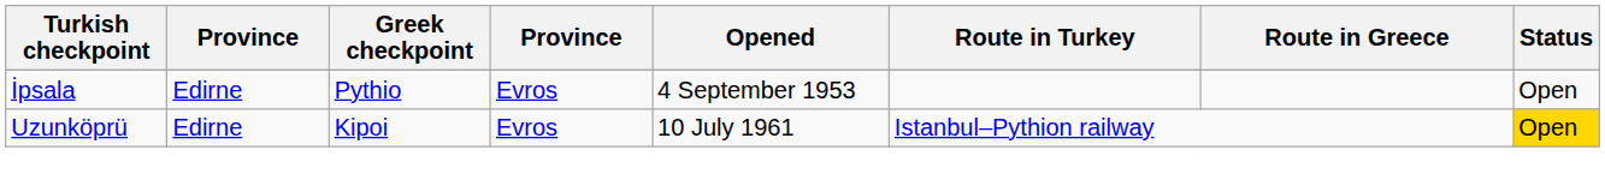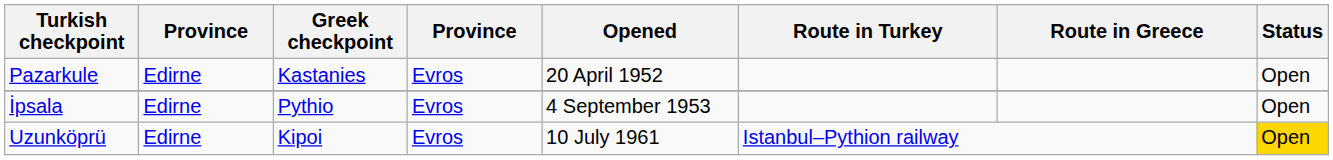+ row: Pazarkule | Edirne | Kastanies | Evros | 20 April 1952 | Open
